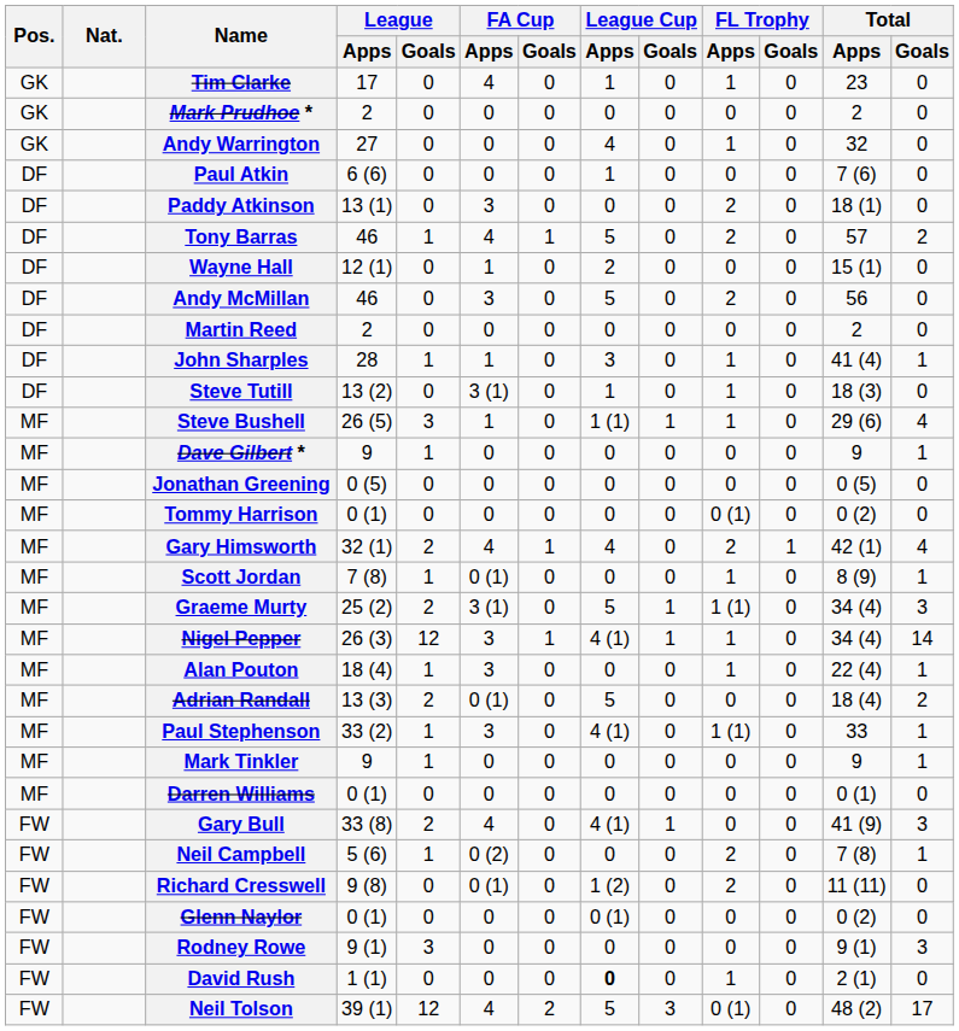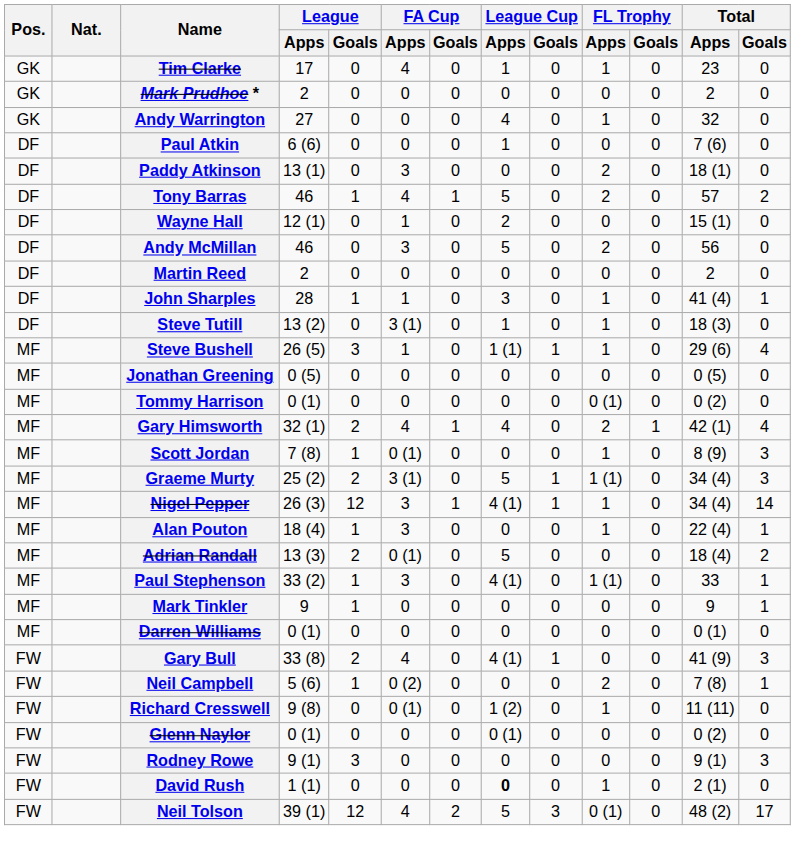- row: MF | Dave Gilbert * | 9 | 1 | 0 | 0 | 0 | 0 | 0 | 0 | 9 | 1
Scott Jordan | Total / Goals: 1 -> 3
Richard Cresswell | FL Trophy / Apps: 2 -> 1
